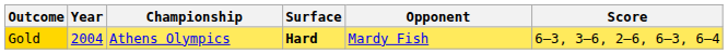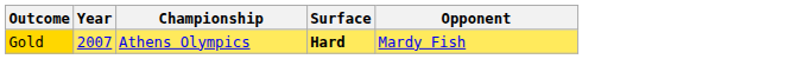- column: Score | 6–3, 3–6, 2–6, 6–3, 6–4
Gold | Year: 2004 -> 2007
